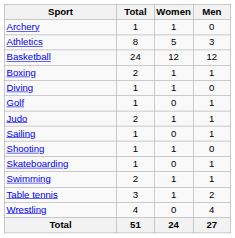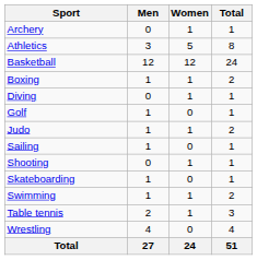columns swapped: Men <-> Total
